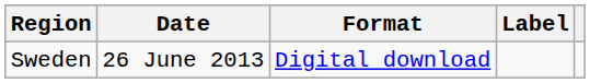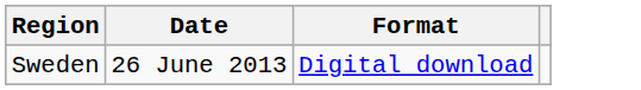- column: Label
